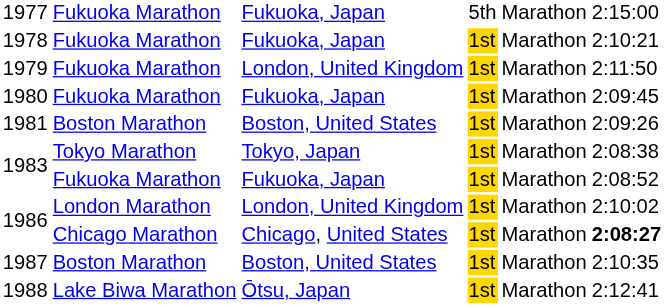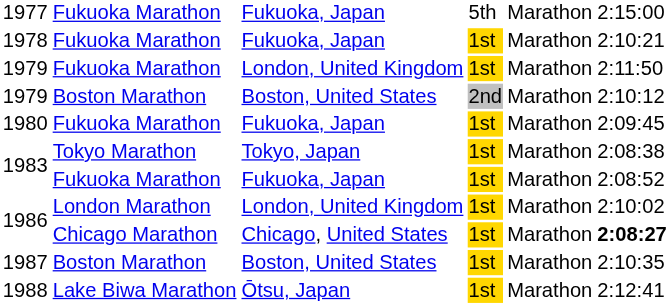+ row: 1979 | Boston Marathon | Boston, United States | 2nd | Marathon | 2:10:12
- row: 1981 | Boston Marathon | Boston, United States | 1st | Marathon | 2:09:26
